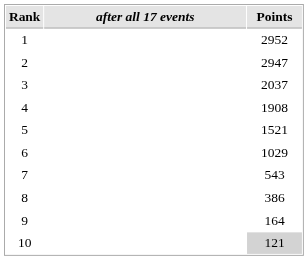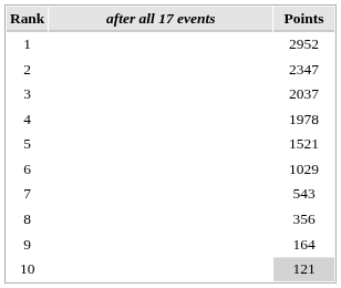2 | Points: 2947 -> 2347
4 | Points: 1908 -> 1978
8 | Points: 386 -> 356
